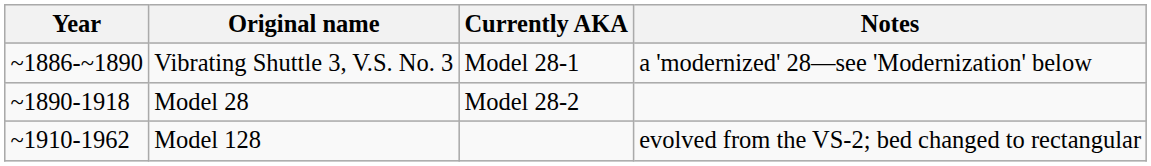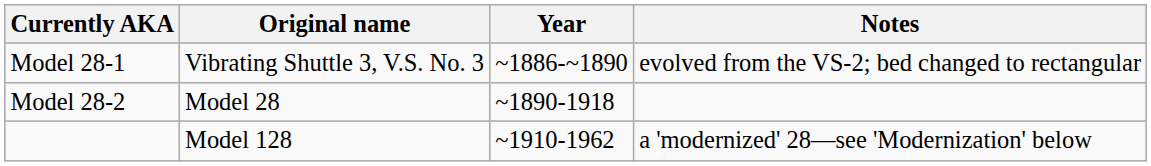columns swapped: Year <-> Currently AKA
Vibrating Shuttle 3, V.S. No. 3 | Notes: a 'modernized' 28—see 'Modernization' below -> evolved from the VS-2; bed changed to rectangular
Model 128 | Notes: evolved from the VS-2; bed changed to rectangular -> a 'modernized' 28—see 'Modernization' below
